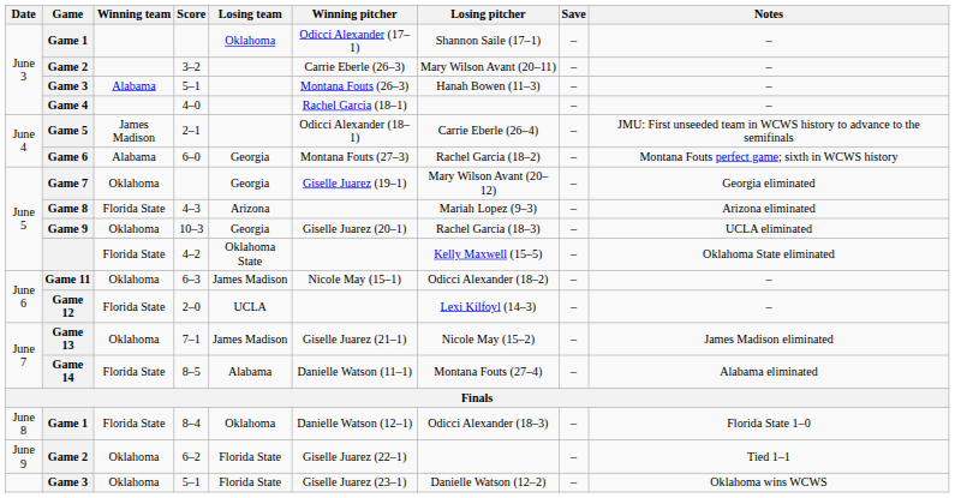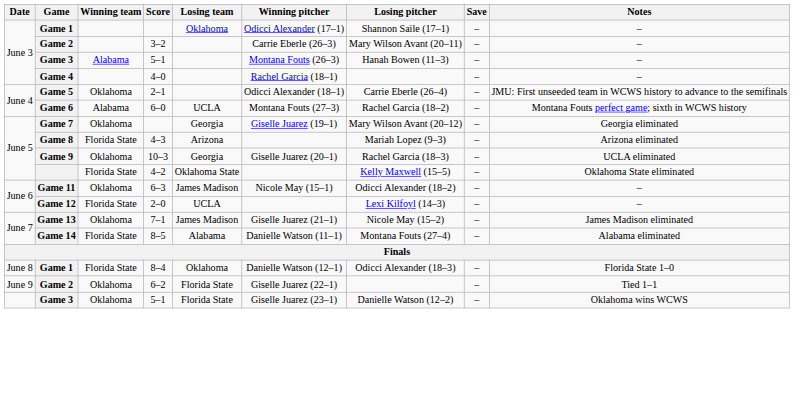2–1 | Winning team: James Madison -> Oklahoma
6–0 | Losing team: Georgia -> UCLA
